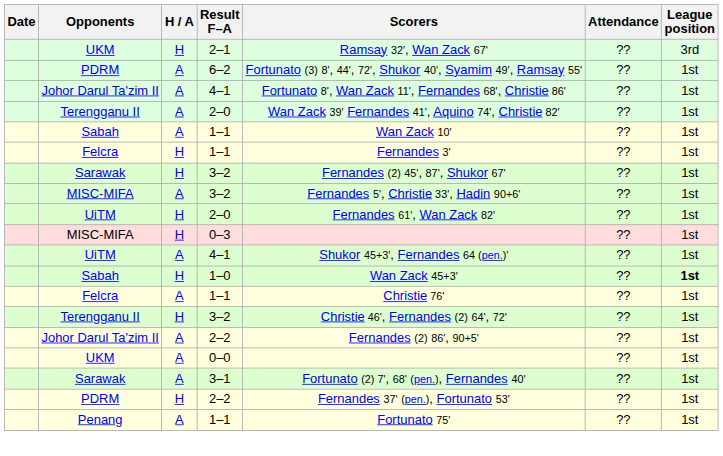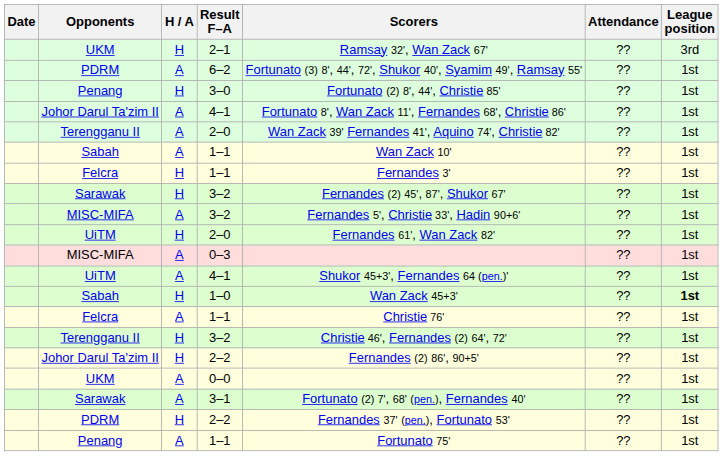+ row: Penang | H | 3–0 | Fortunato (2) 8', 44', Christie 85' | ?? | 1st
0–3 | H / A: H -> A
Johor Darul Ta'zim II / 2–2 | H / A: A -> H
